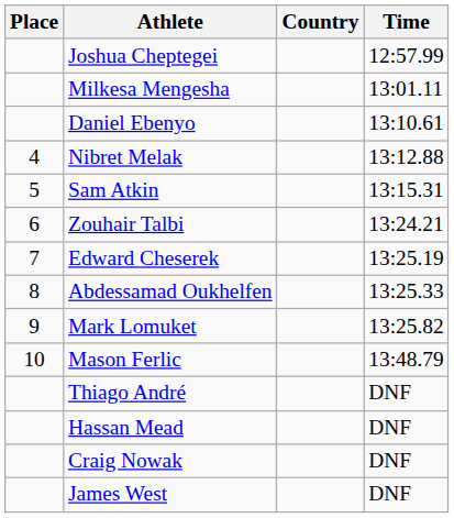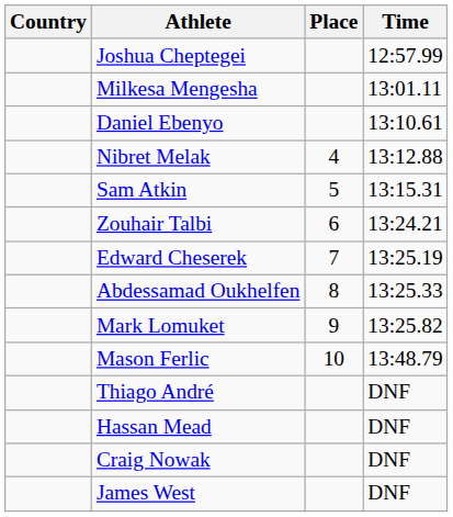columns swapped: Place <-> Country
